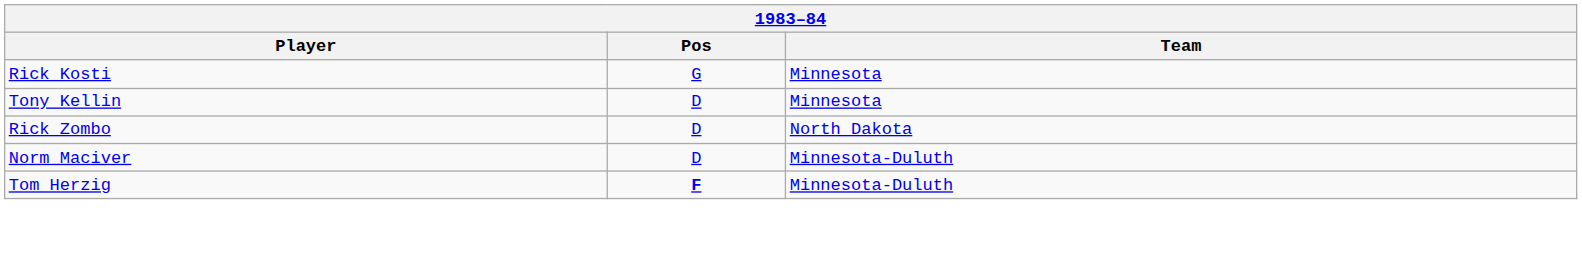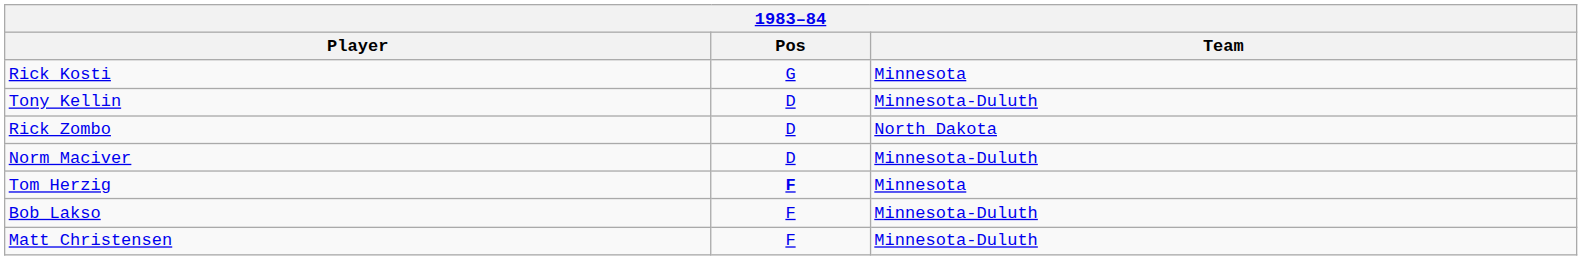Tony Kellin | Team: Minnesota -> Minnesota-Duluth
Tom Herzig | Team: Minnesota-Duluth -> Minnesota
+ row: Bob Lakso | F | Minnesota-Duluth
+ row: Matt Christensen | F | Minnesota-Duluth
